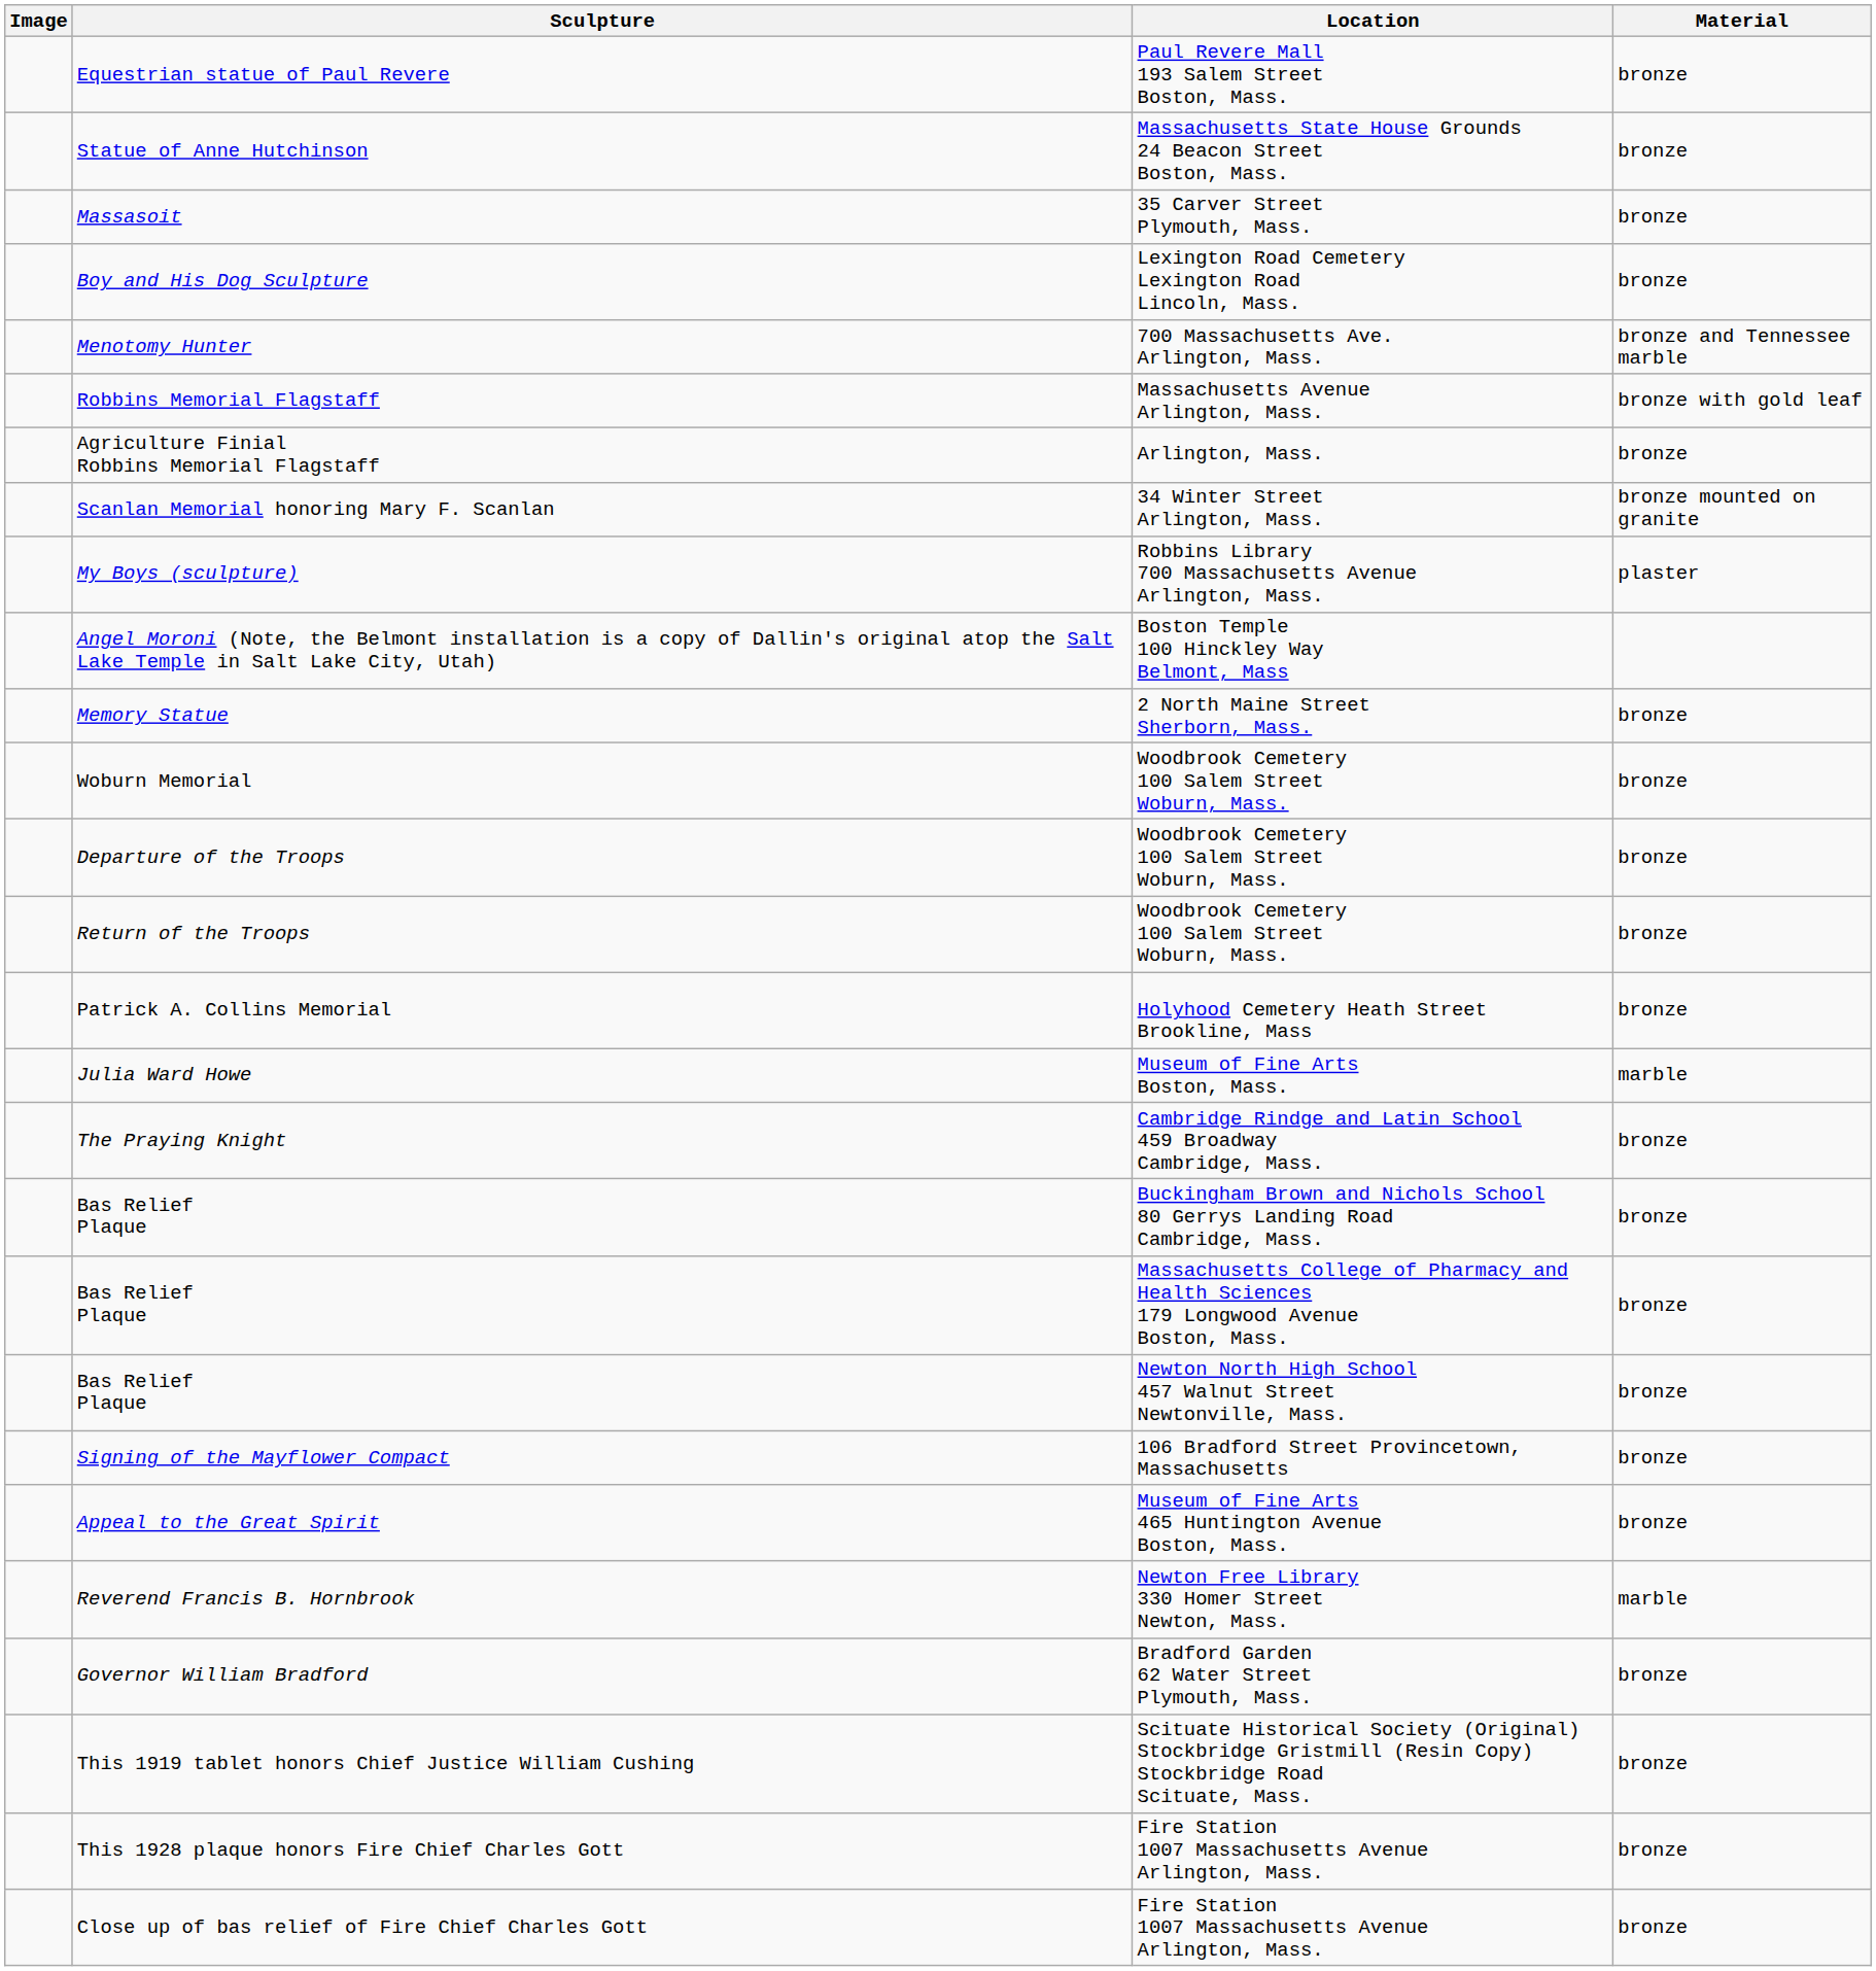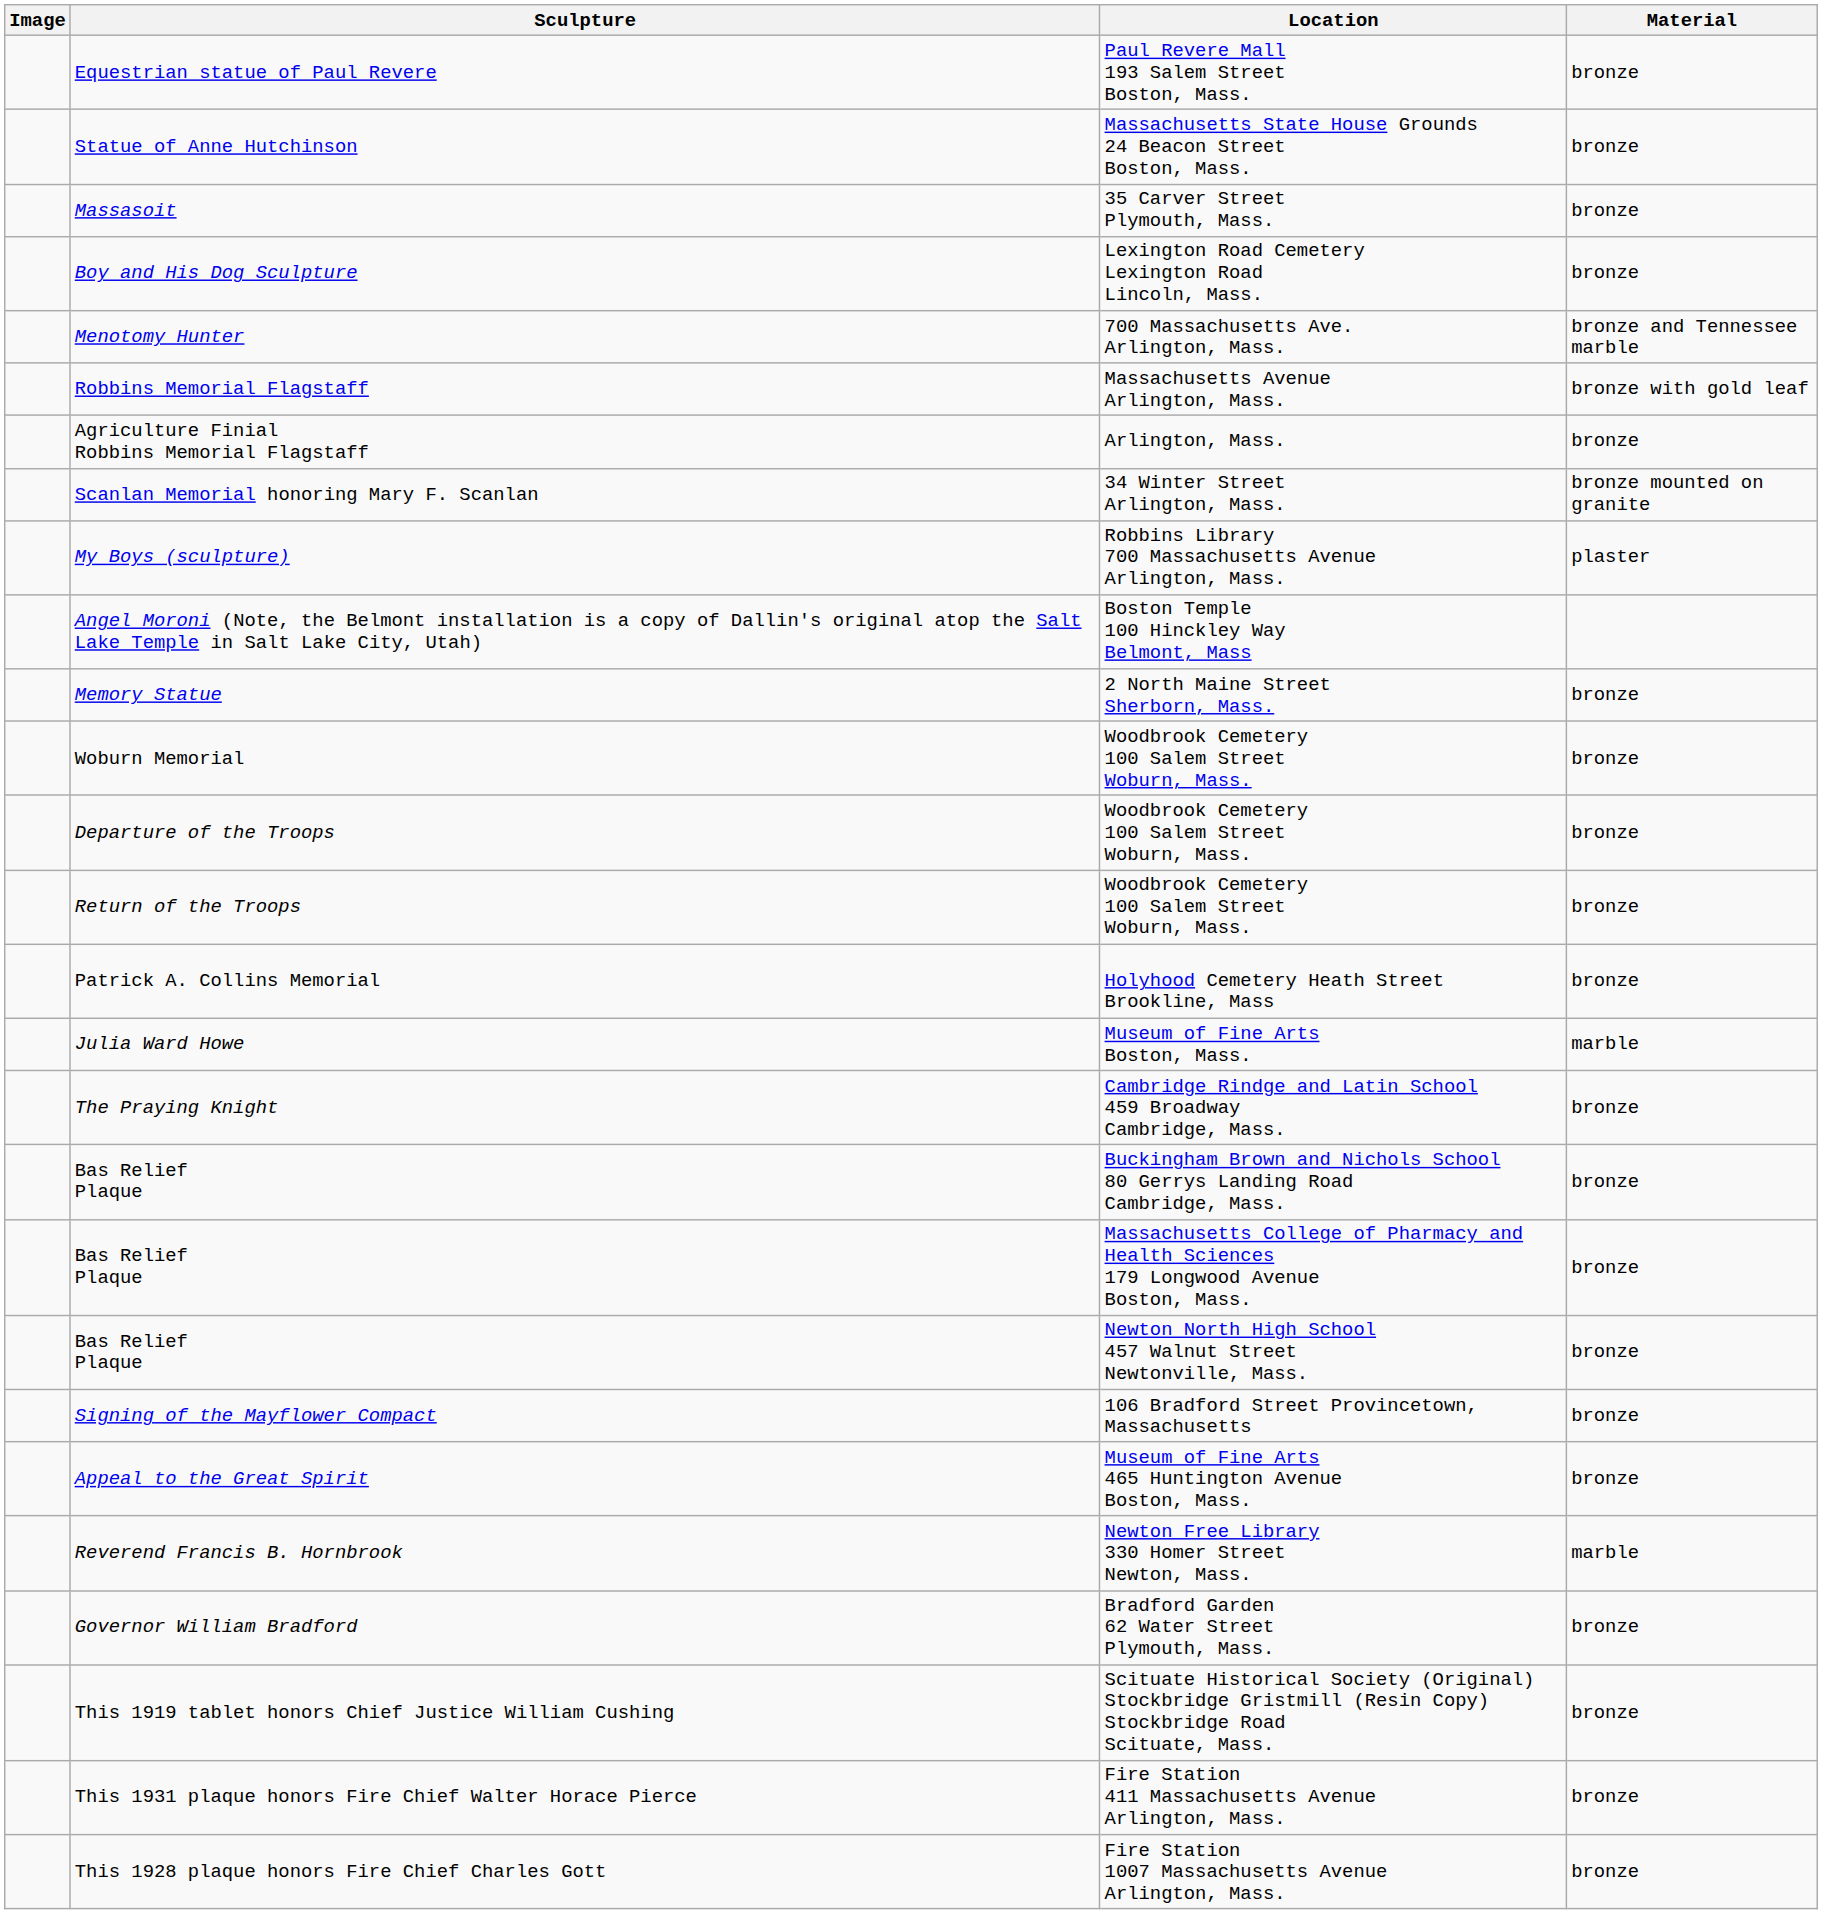+ row: This 1931 plaque honors Fire Chief Walter Horace Pierce | Fire Station 411 Massachusetts Avenue Arlington, Mass. | bronze
- row: Close up of bas relief of Fire Chief Charles Gott | Fire Station 1007 Massachusetts Avenue Arlington, Mass. | bronze
